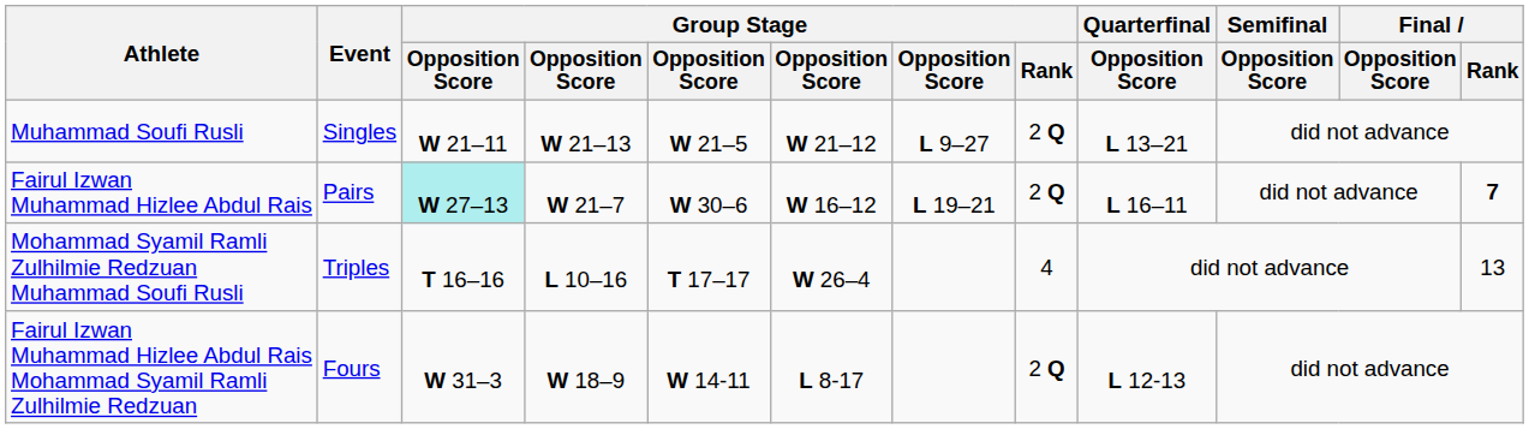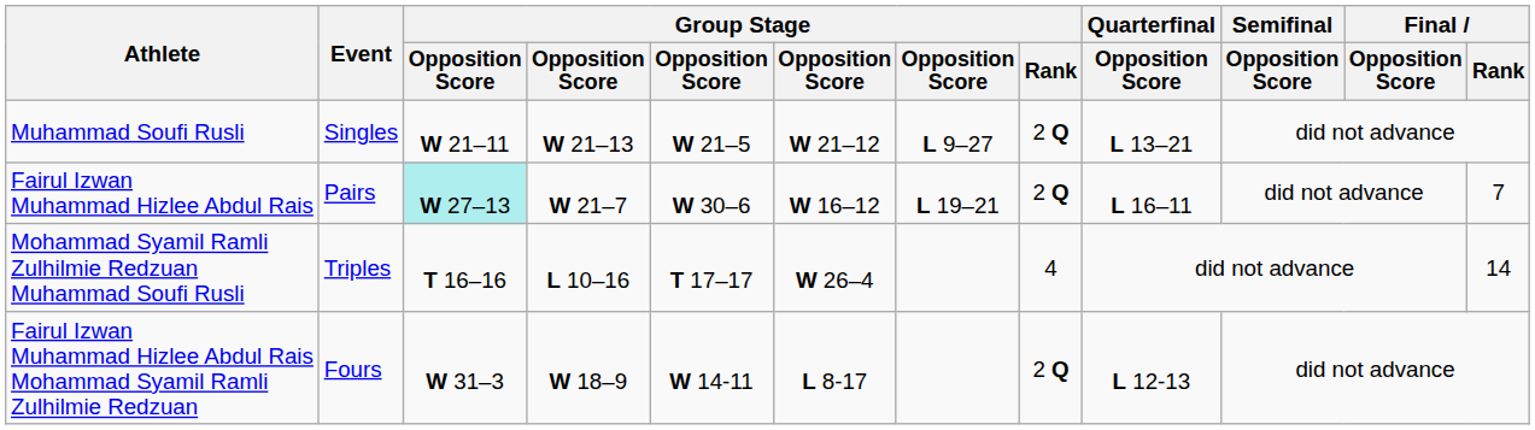Fairul Izwan Muhammad Hizlee Abdul Rais | Final / Rank: bold -> normal
Mohammad Syamil Ramli Zulhilmie Redzuan Muhammad Soufi Rusli | Final / Rank: 13 -> 14
